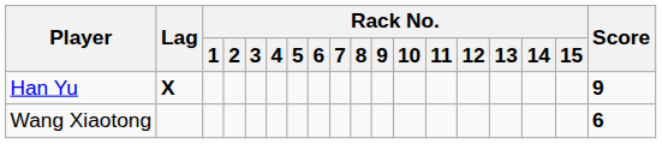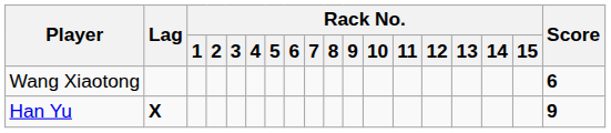rows swapped: Wang Xiaotong <-> Han Yu
